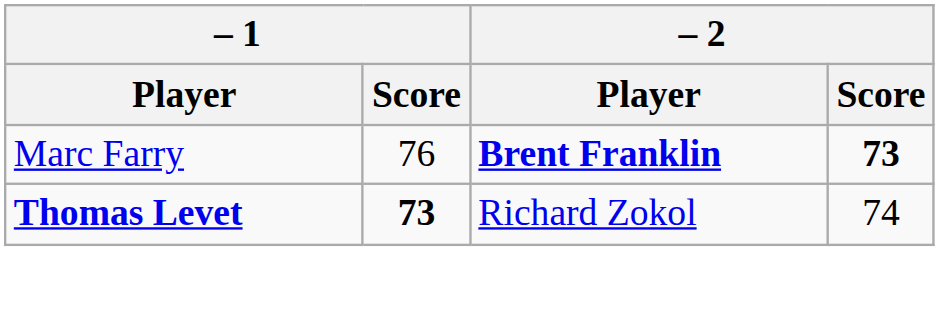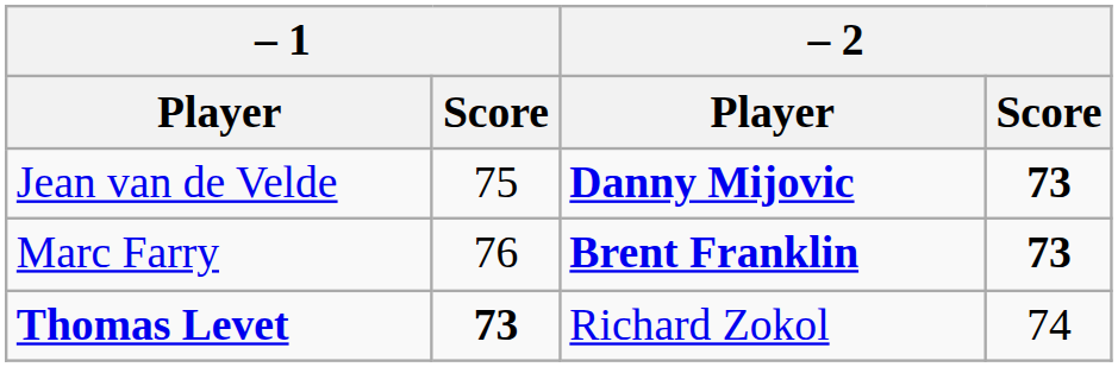+ row: Jean van de Velde | 75 | Danny Mijovic | 73
